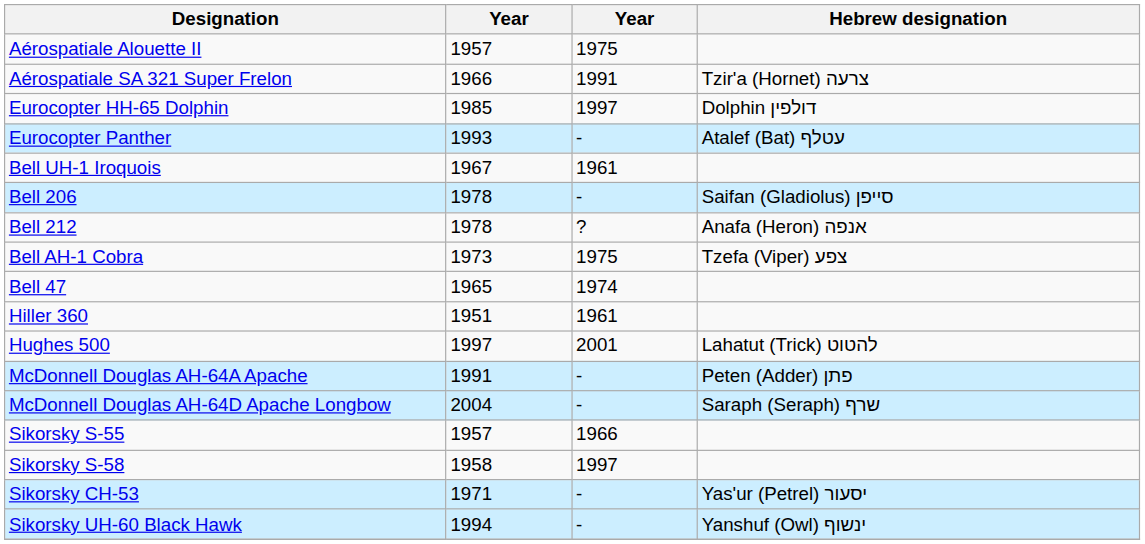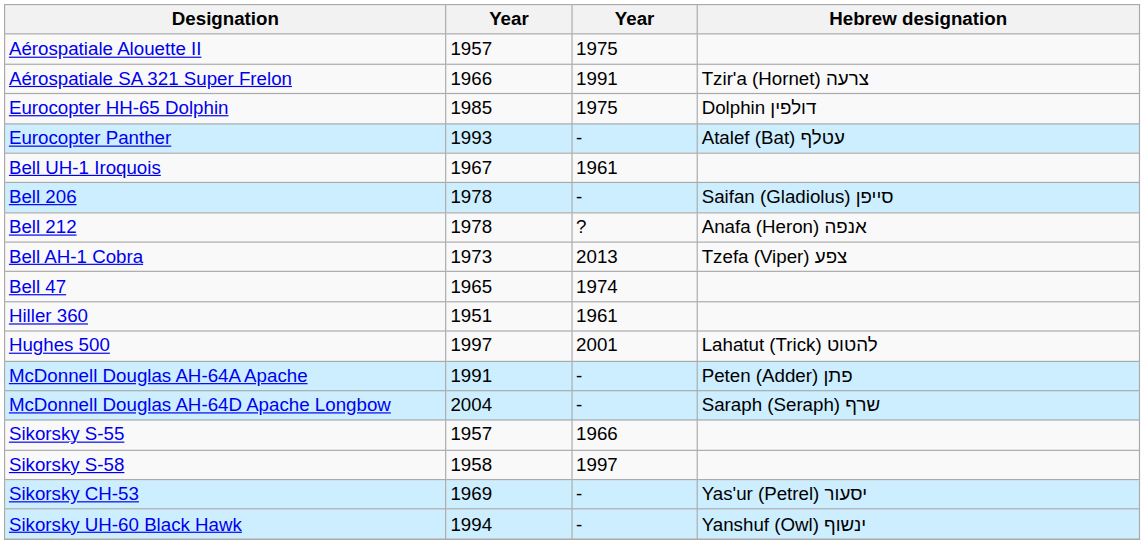Eurocopter HH-65 Dolphin | column 3: 1997 -> 1975
Bell AH-1 Cobra | column 3: 1975 -> 2013
Sikorsky CH-53 | column 2: 1971 -> 1969
